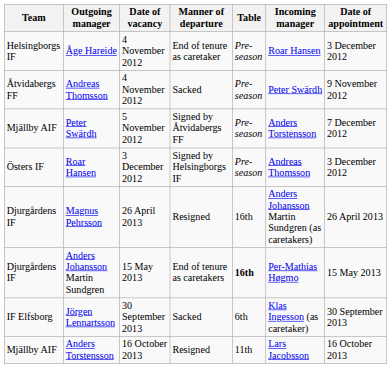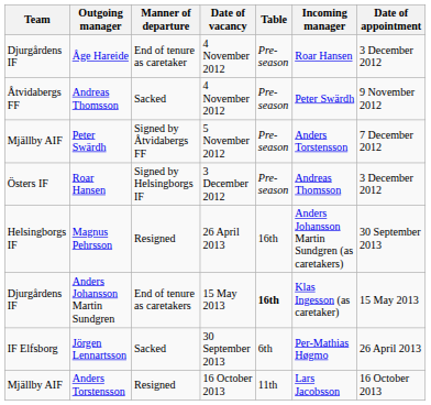columns swapped: Manner of departure <-> Date of vacancy
Åge Hareide | Team: Helsingborgs IF -> Djurgårdens IF
Magnus Pehrsson | Team: Djurgårdens IF -> Helsingborgs IF
Magnus Pehrsson | Date of appointment: 26 April 2013 -> 30 September 2013
Anders Johansson Martin Sundgren | Incoming manager: Per-Mathias Høgmo -> Klas Ingesson (as caretaker)
Jörgen Lennartsson | Incoming manager: Klas Ingesson (as caretaker) -> Per-Mathias Høgmo
Jörgen Lennartsson | Date of appointment: 30 September 2013 -> 26 April 2013
